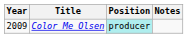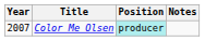Color Me Olsen | Year: 2009 -> 2007
